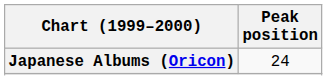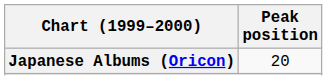Japanese Albums (Oricon) | Peak position: 24 -> 20
